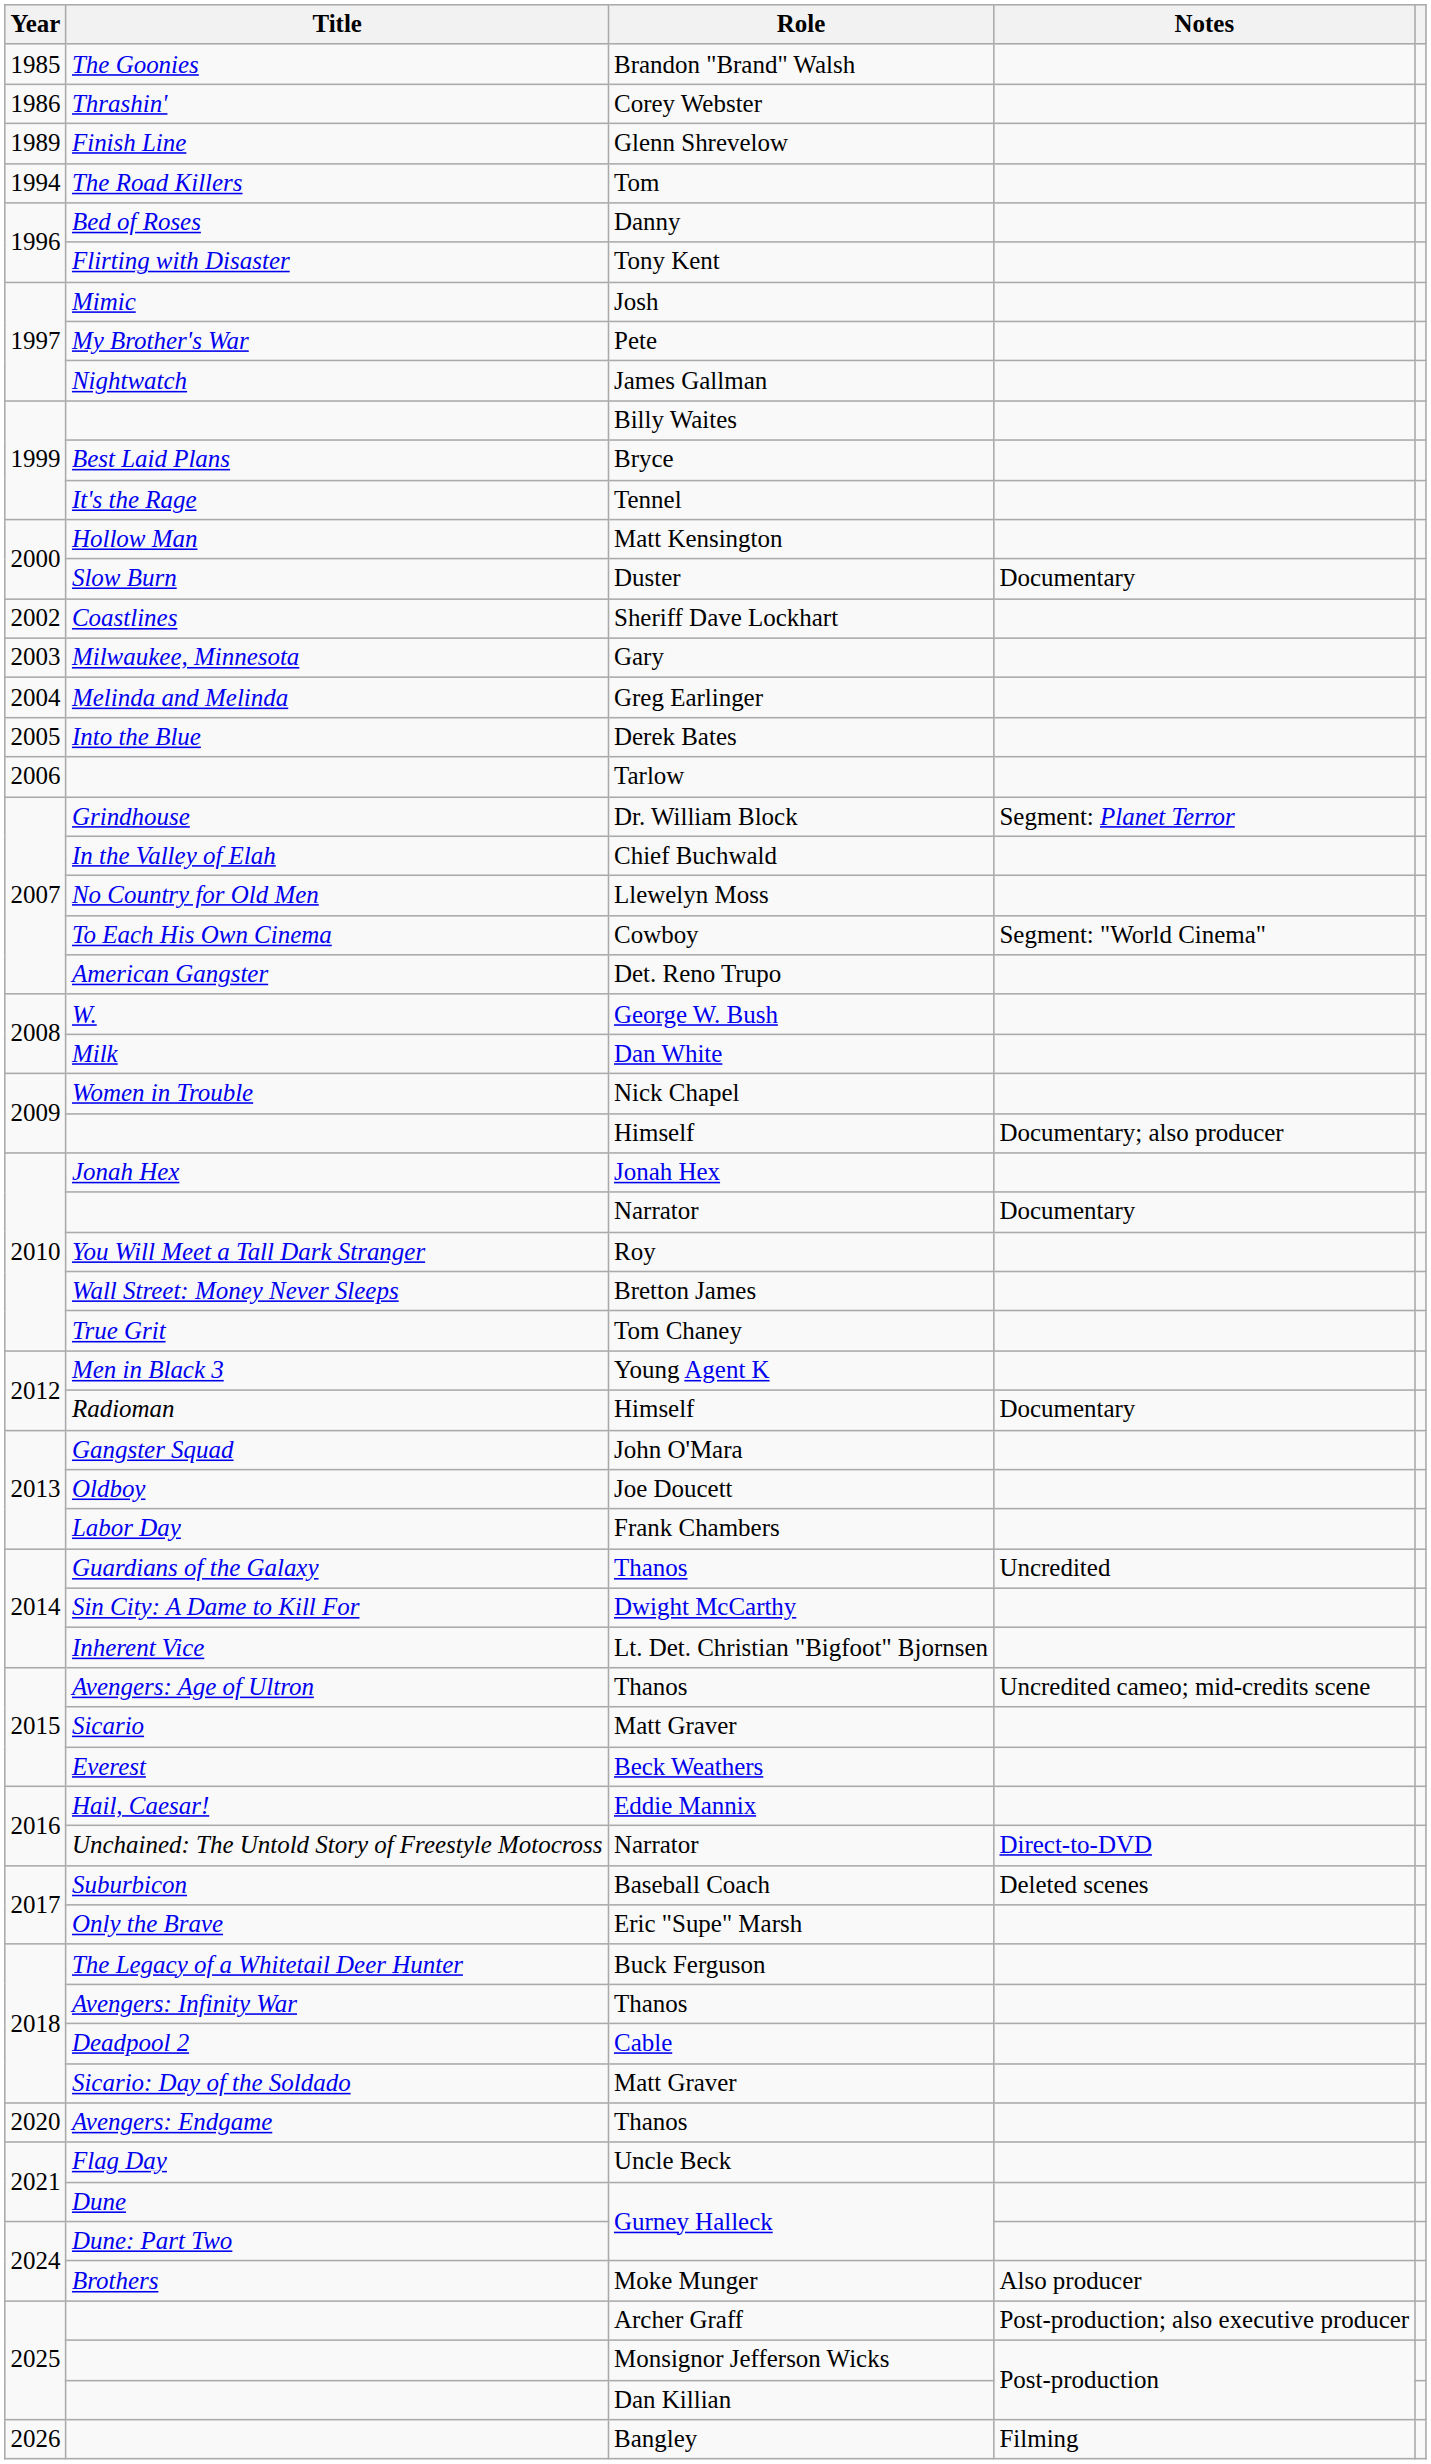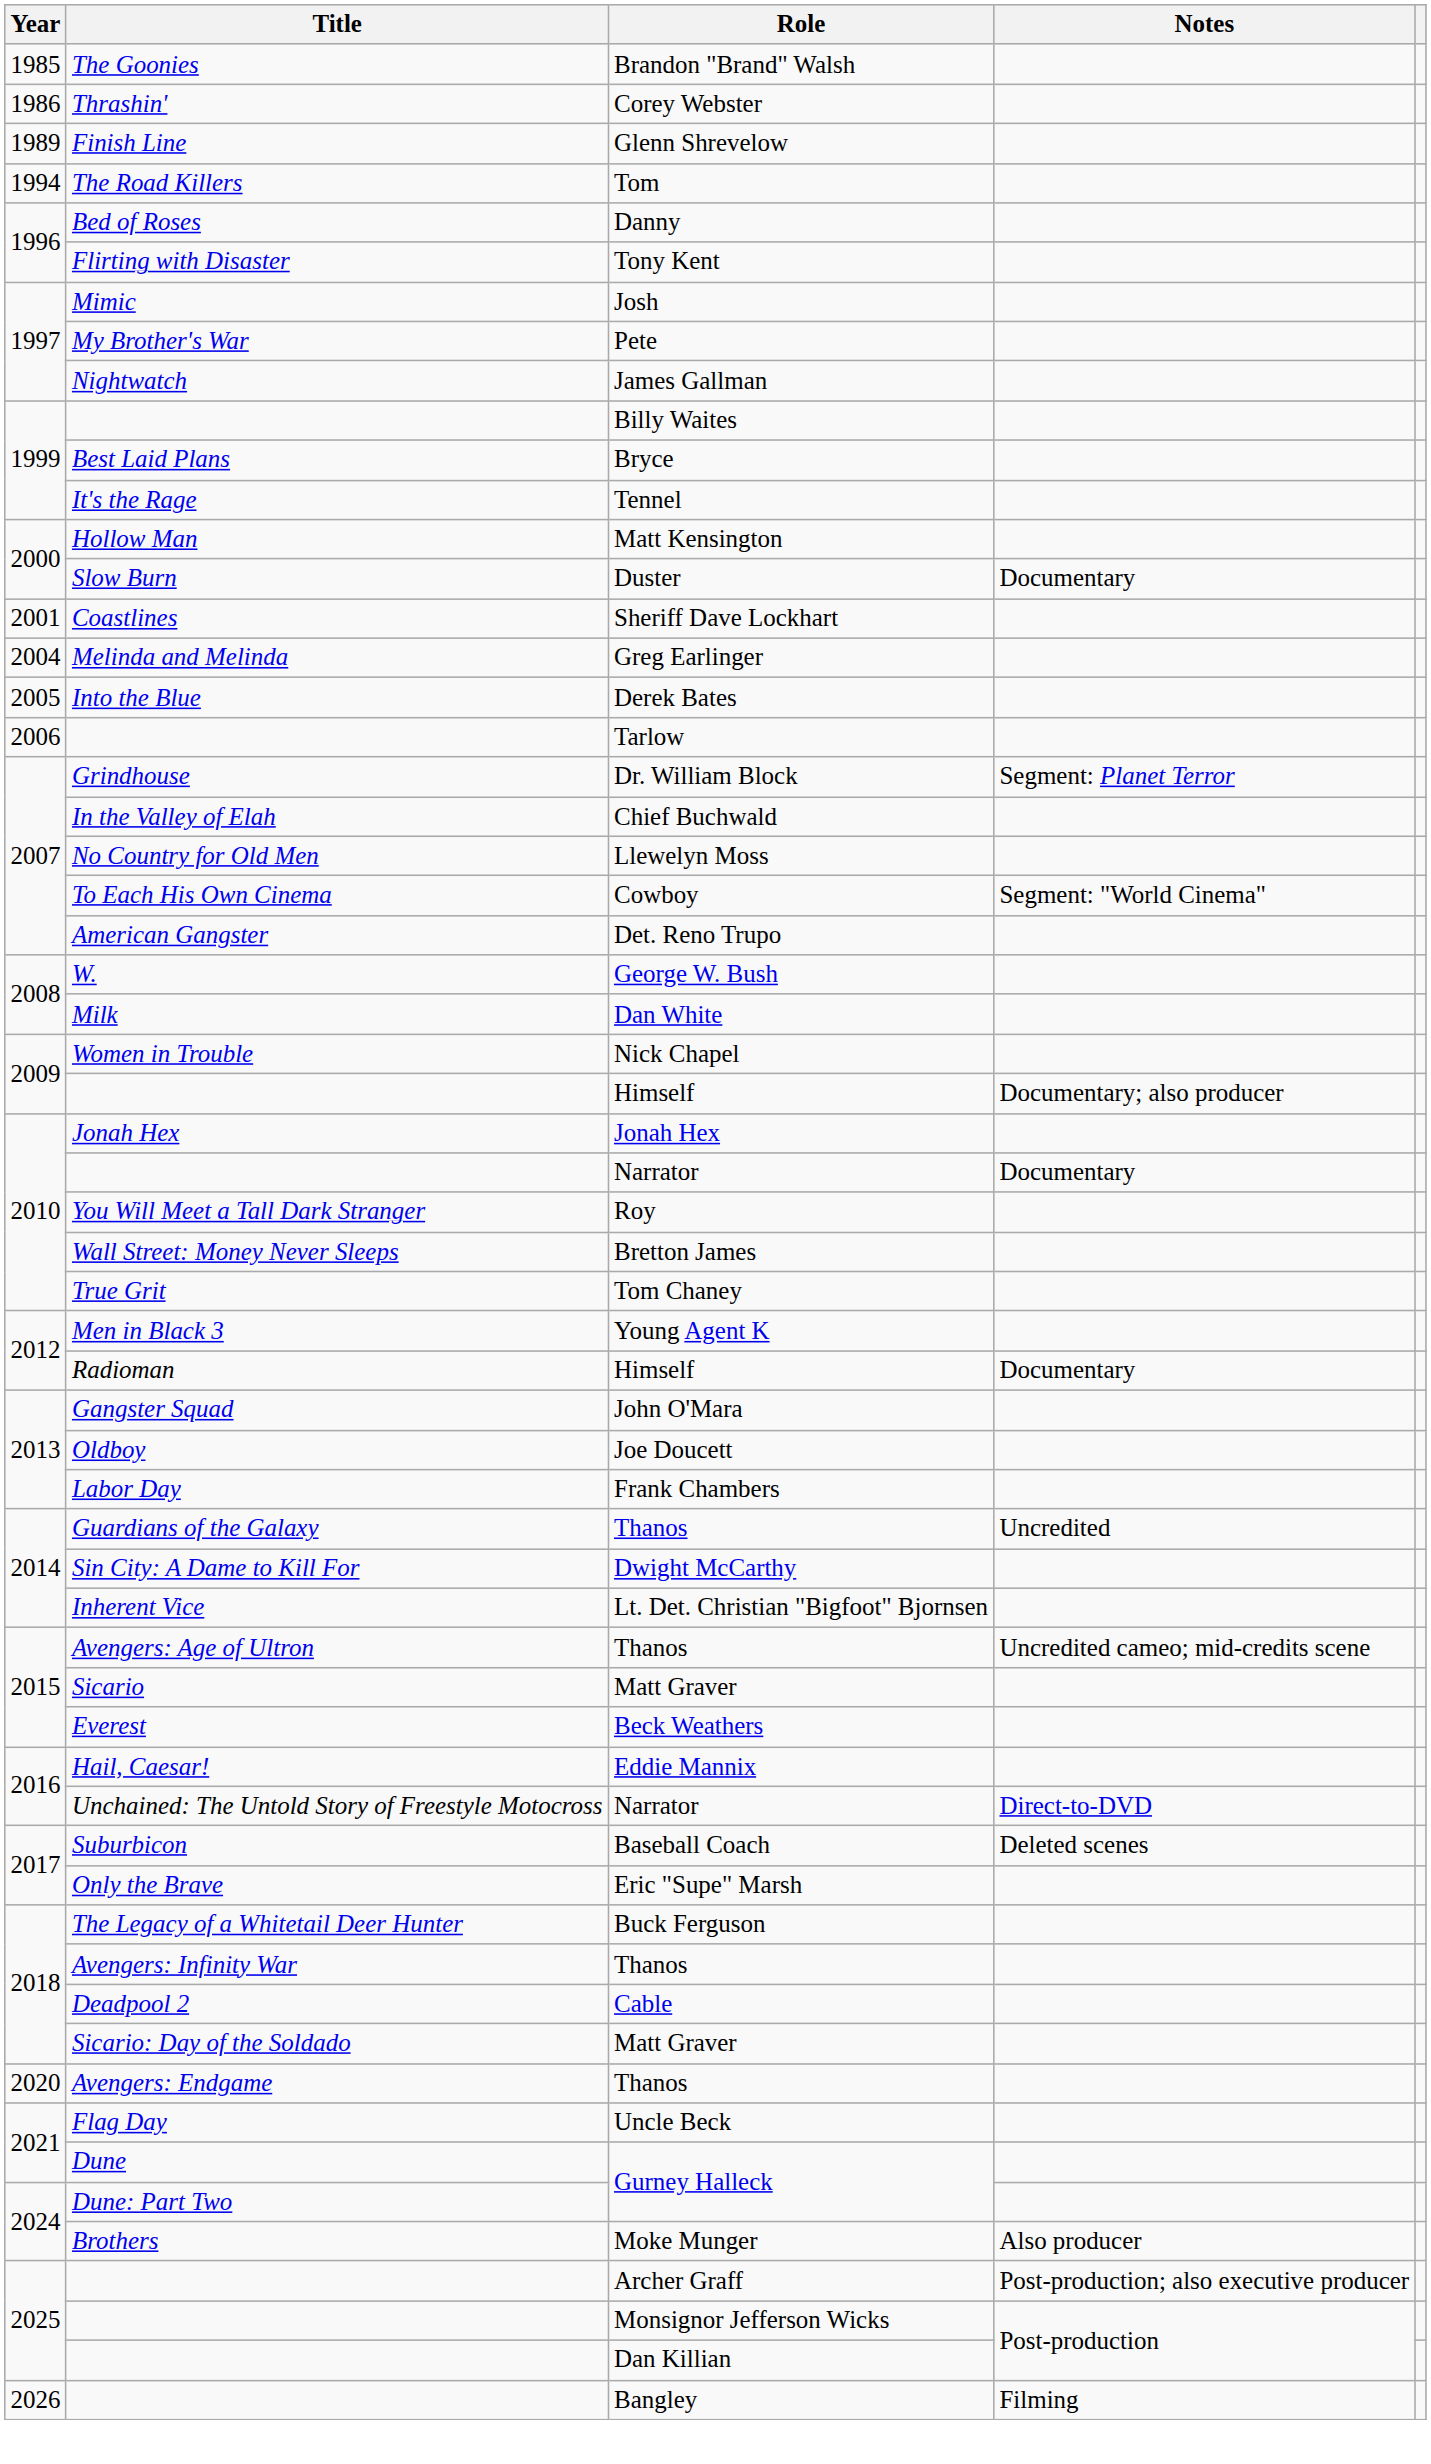Coastlines | Year: 2002 -> 2001
- row: 2003 | Milwaukee, Minnesota | Gary
